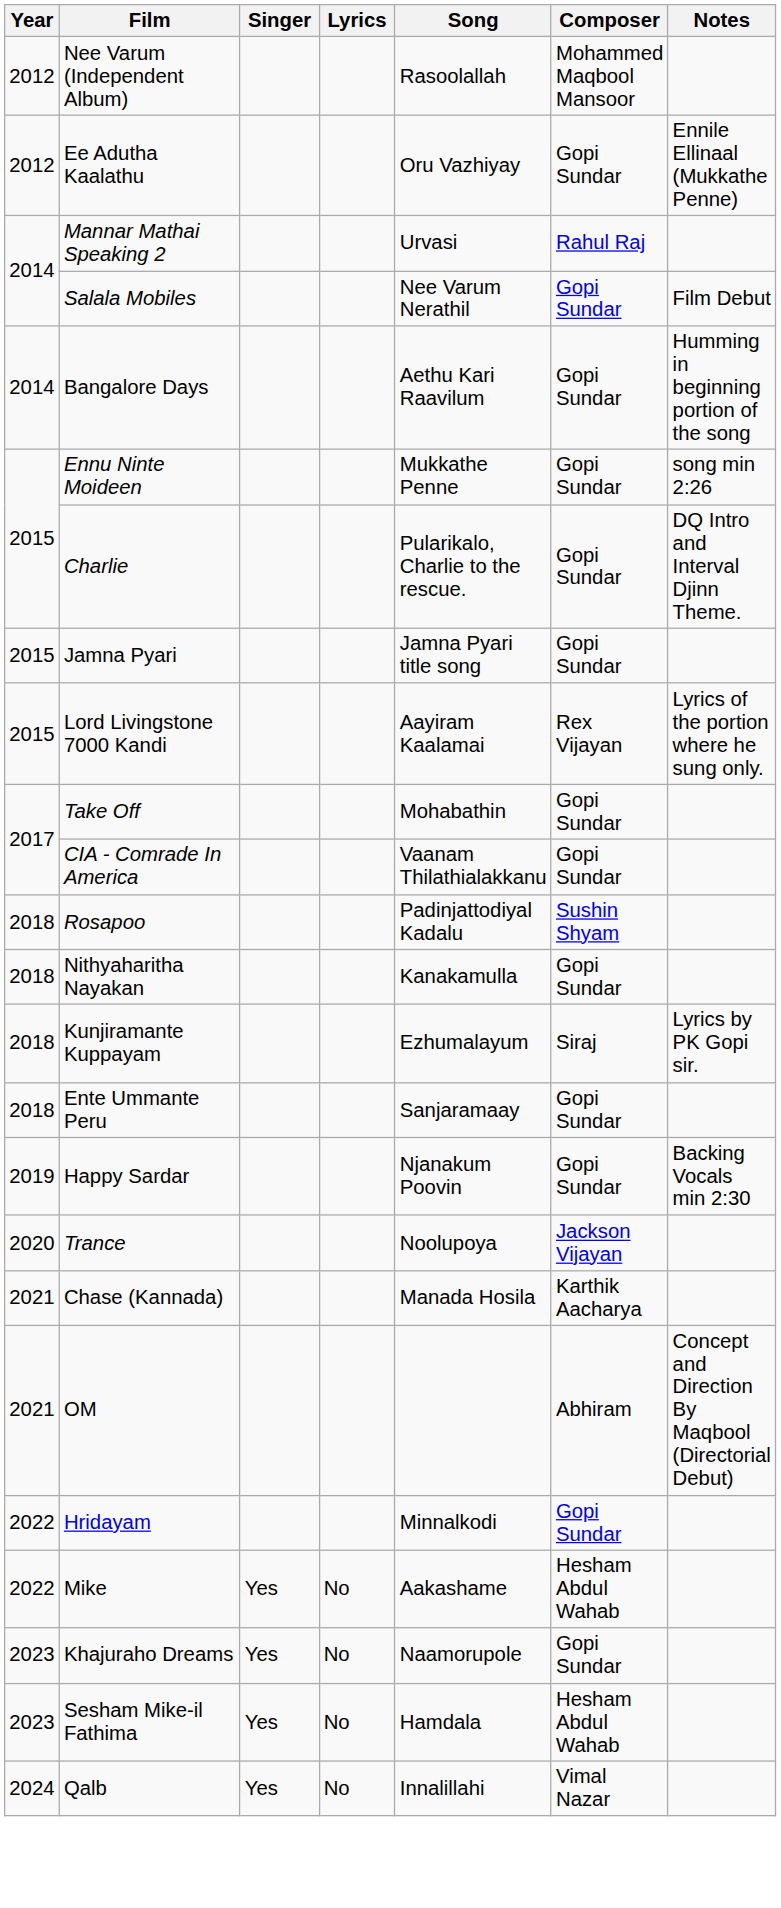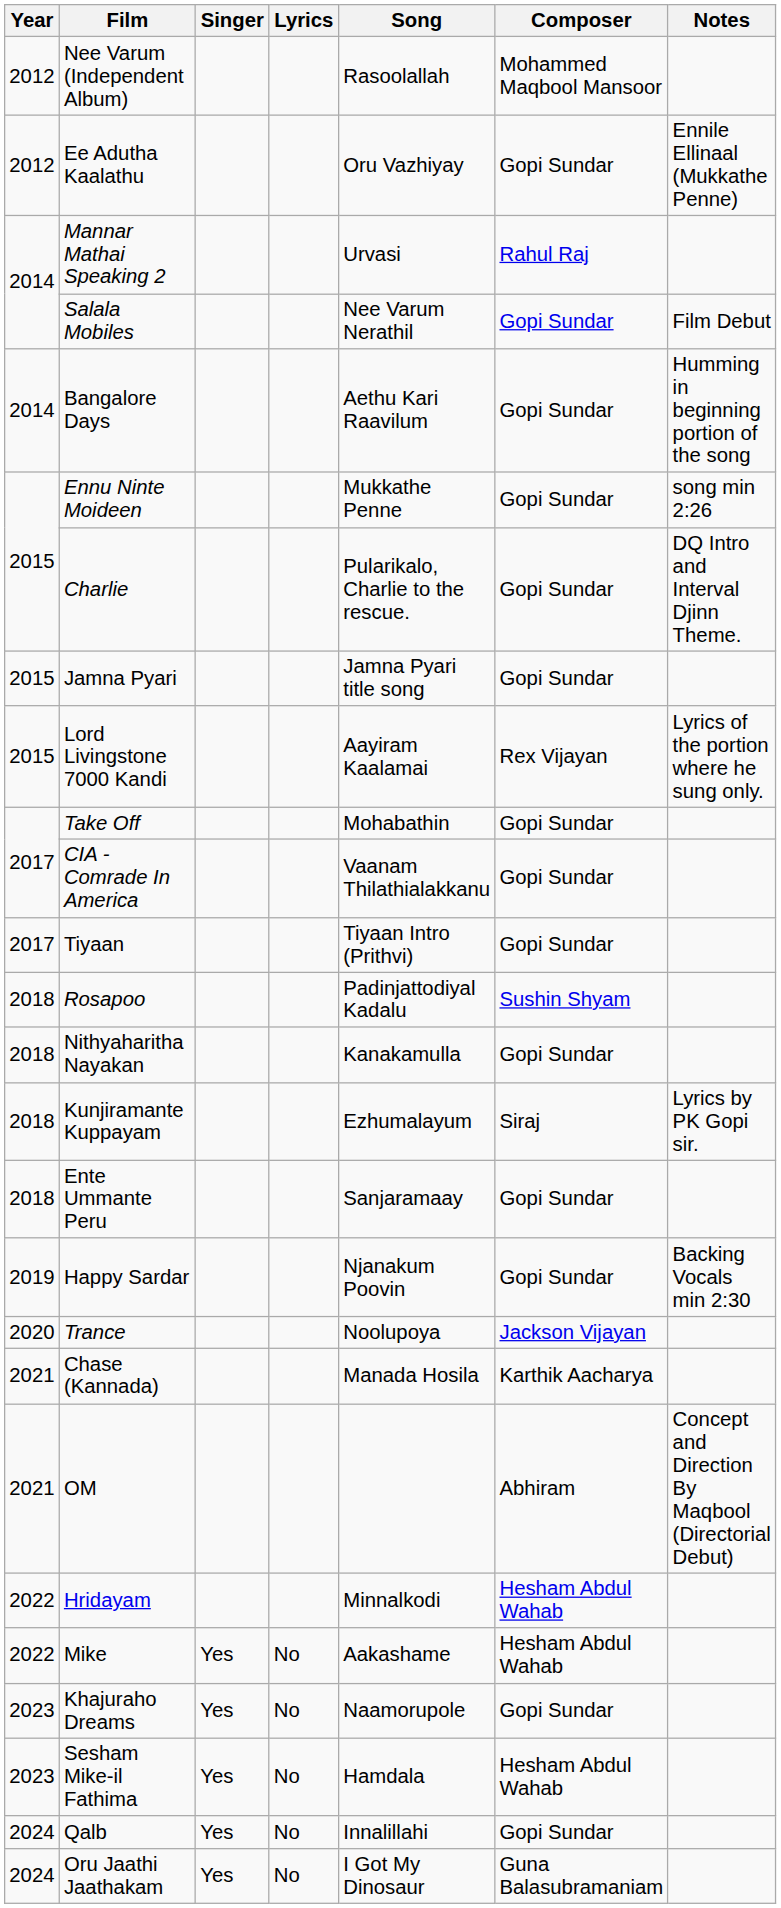+ row: 2017 | Tiyaan | Tiyaan Intro (Prithvi) | Gopi Sundar
Hridayam | Composer: Gopi Sundar -> Hesham Abdul Wahab
Qalb | Composer: Vimal Nazar -> Gopi Sundar
+ row: 2024 | Oru Jaathi Jaathakam | Yes | No | I Got My Dinosaur | Guna Balasubramaniam
